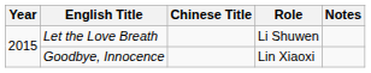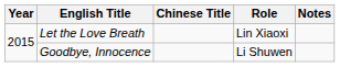Let the Love Breath | Role: Li Shuwen -> Lin Xiaoxi
Goodbye, Innocence | Role: Lin Xiaoxi -> Li Shuwen
